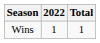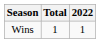columns swapped: 2022 <-> Total
